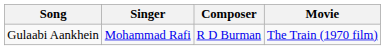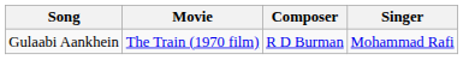columns swapped: Movie <-> Singer
